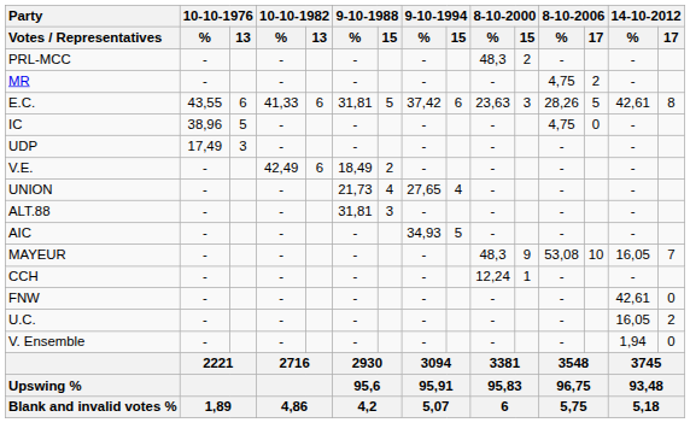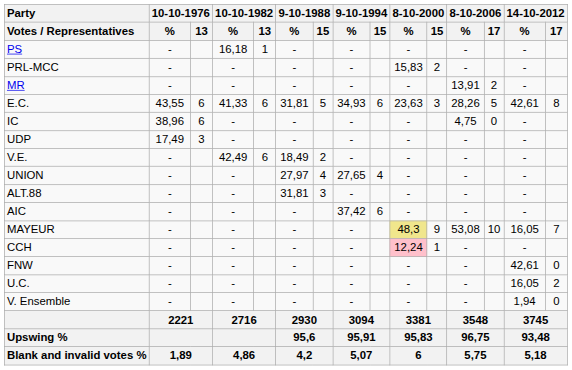+ row: PS | - | 16,18 | 1 | - | - | - | - | -
PRL-MCC | 8-10-2000 / %: 48,3 -> 15,83
MR | 8-10-2006 / %: 4,75 -> 13,91
E.C. | 9-10-1994 / %: 37,42 -> 34,93
IC | 10-10-1976 / 13: 5 -> 6
UNION | 9-10-1988 / %: 21,73 -> 27,97
AIC | 9-10-1994 / %: 34,93 -> 37,42
AIC | 9-10-1994 / 15: 5 -> 6
MAYEUR | 8-10-2000 / %: no background -> khaki background
CCH | 8-10-2000 / %: no background -> pink background
